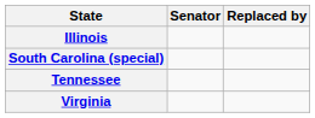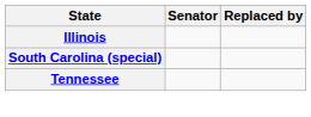- row: Virginia
